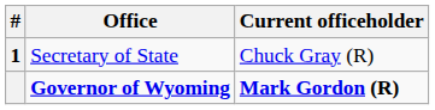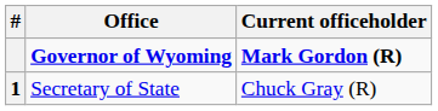rows swapped: Governor of Wyoming <-> Secretary of State
